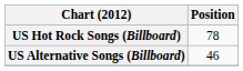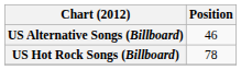rows swapped: US Hot Rock Songs (Billboard) <-> US Alternative Songs (Billboard)
